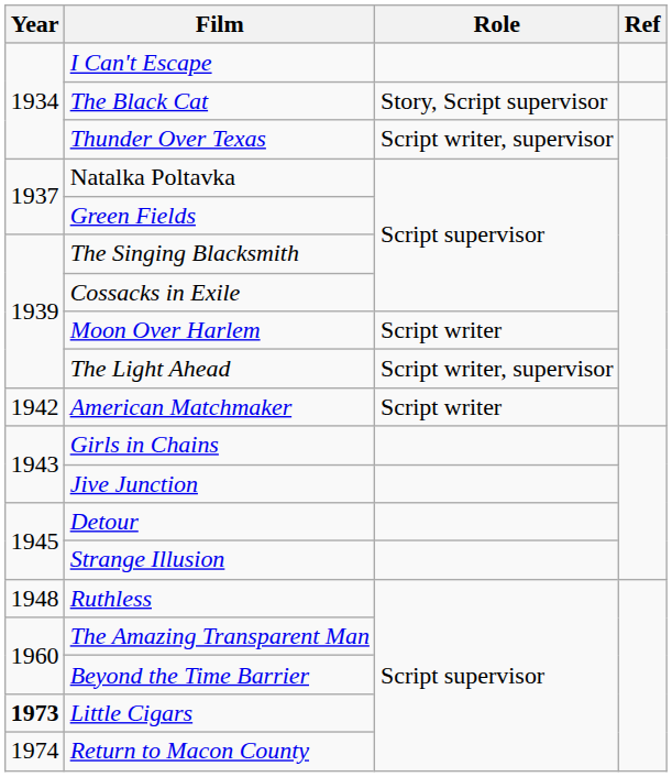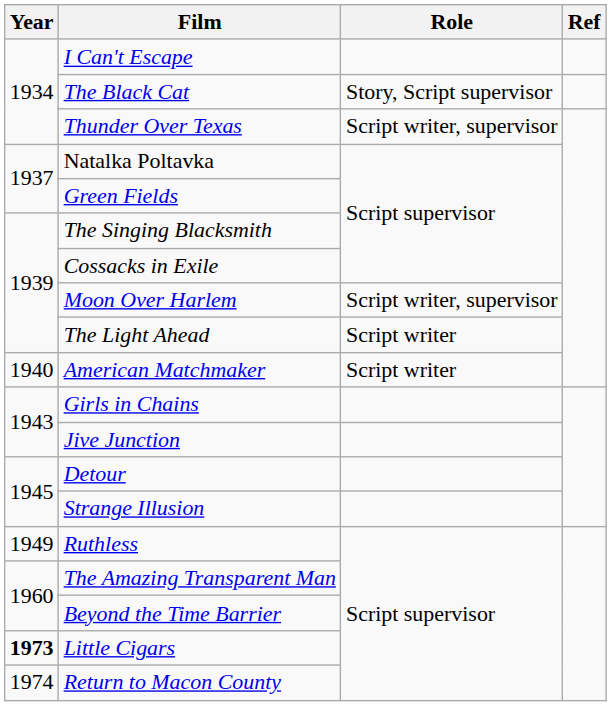Moon Over Harlem | Role: Script writer -> Script writer, supervisor
The Light Ahead | Role: Script writer, supervisor -> Script writer
American Matchmaker | Year: 1942 -> 1940
Ruthless | Year: 1948 -> 1949
